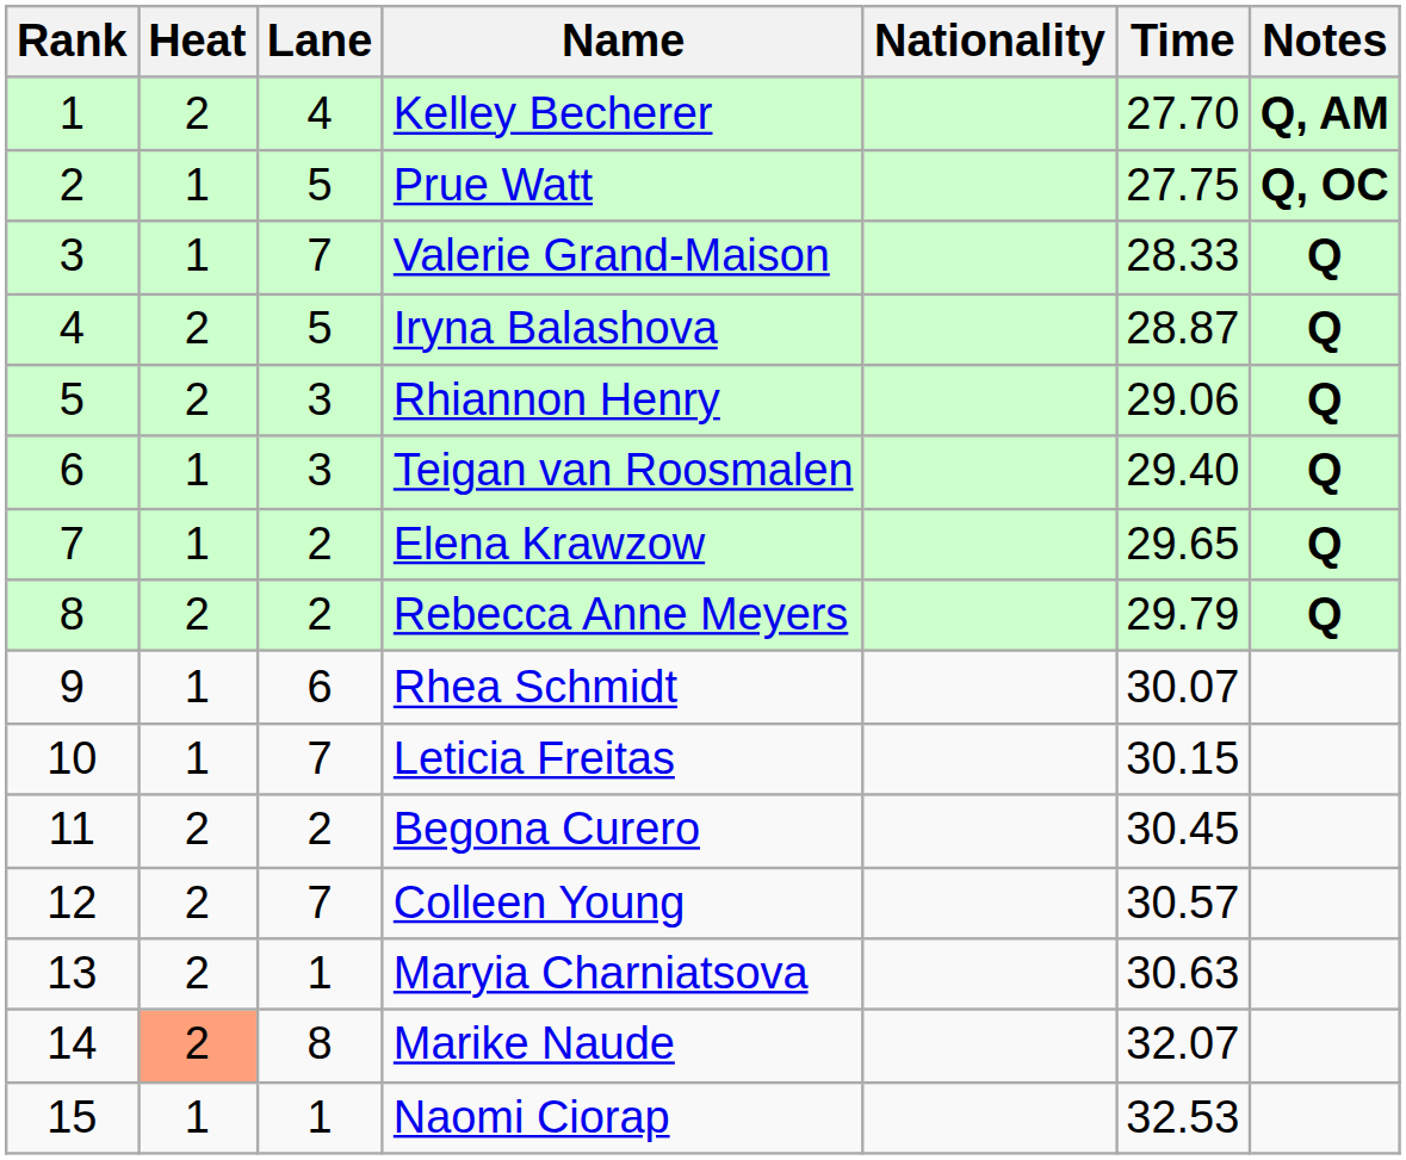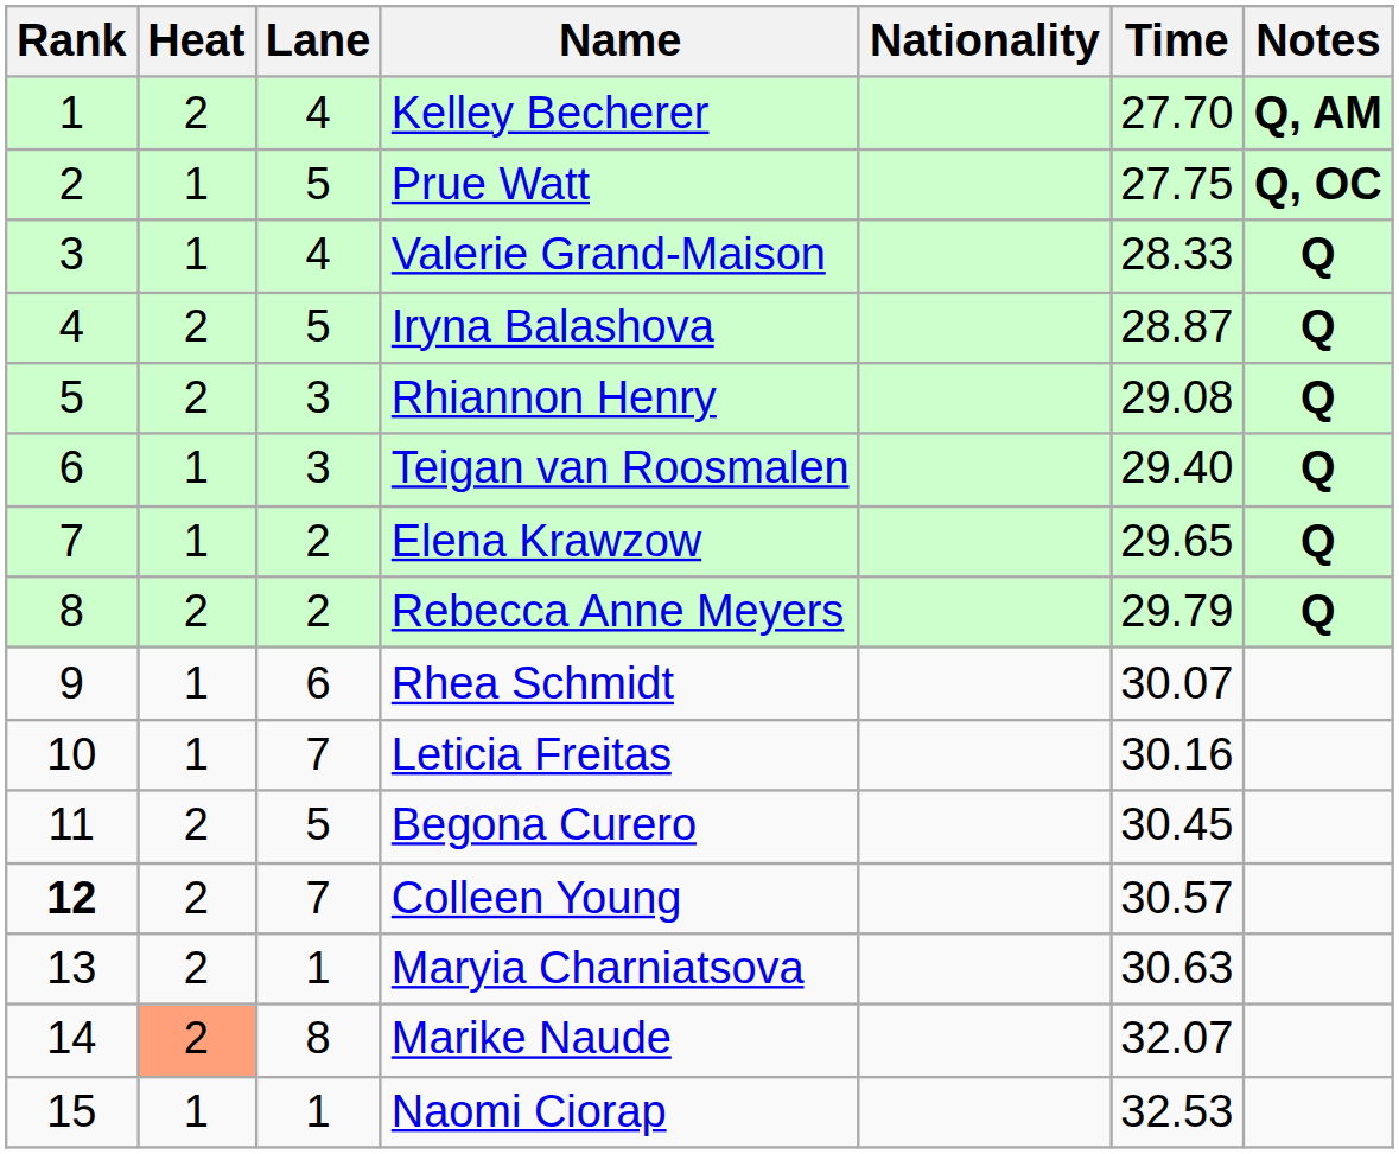Valerie Grand-Maison | Lane: 7 -> 4
Rhiannon Henry | Time: 29.06 -> 29.08
Leticia Freitas | Time: 30.15 -> 30.16
Begona Curero | Lane: 2 -> 5
Colleen Young | Rank: normal -> bold
